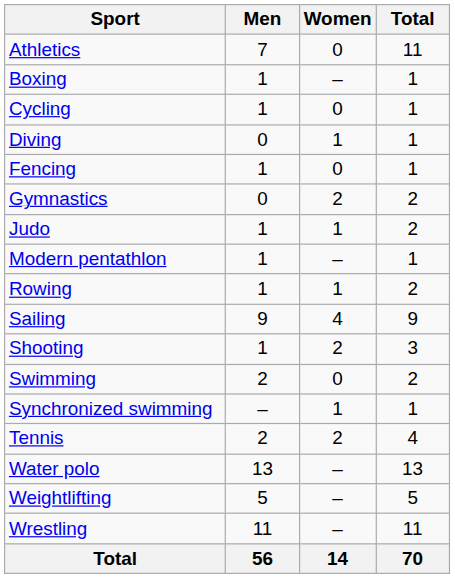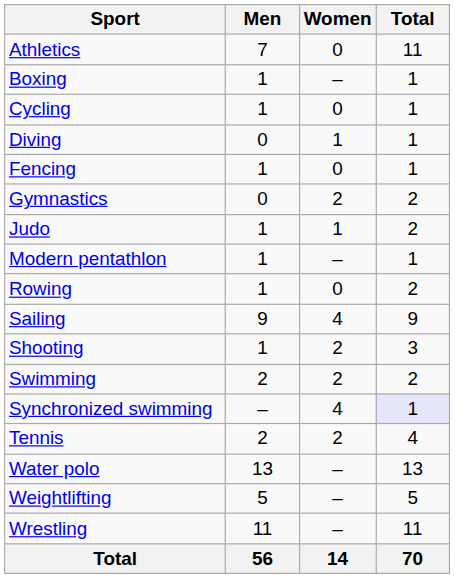Rowing | Women: 1 -> 0
Swimming | Women: 0 -> 2
Synchronized swimming | Women: 1 -> 4
Synchronized swimming | Total: no background -> lavender background
